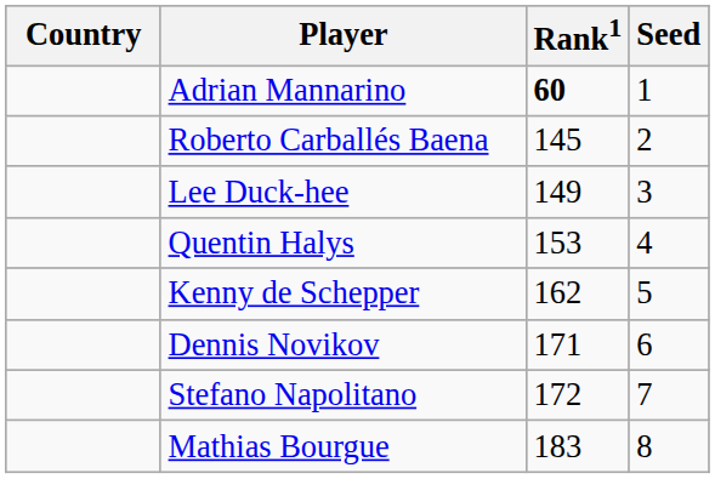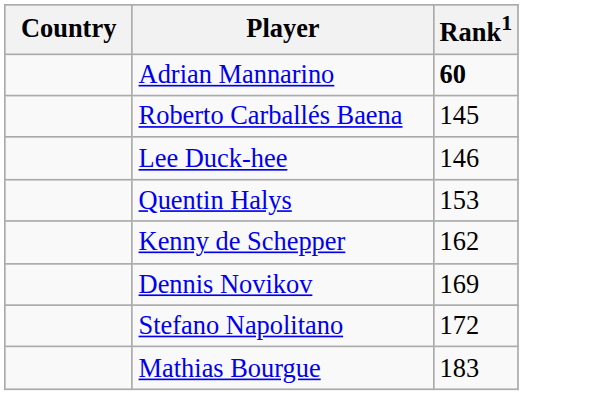- column: Seed | 1 | 2 | 3 | 4 | 5 | 6 | 7 | 8
Lee Duck-hee | Rank1: 149 -> 146
Dennis Novikov | Rank1: 171 -> 169
